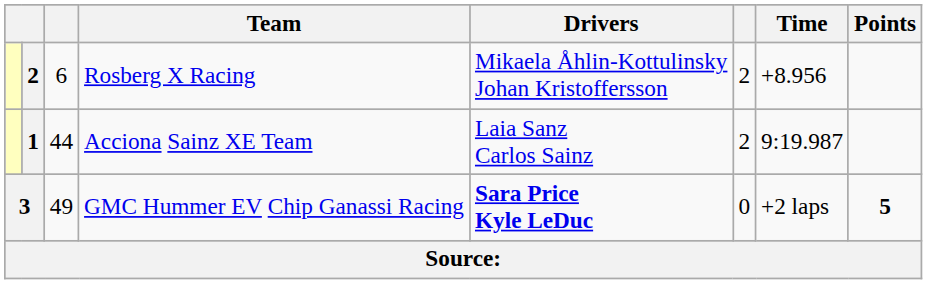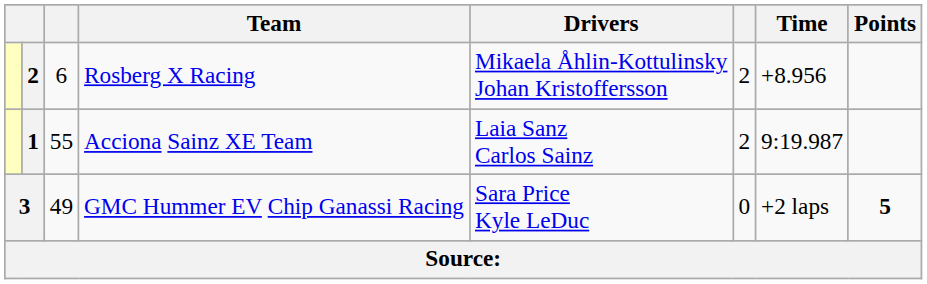Acciona Sainz XE Team | column 3: 44 -> 55
GMC Hummer EV Chip Ganassi Racing | Drivers: bold -> normal
